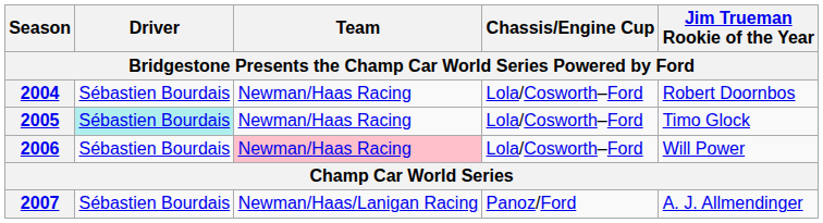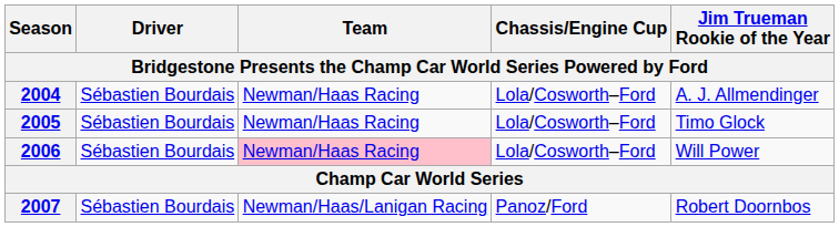2004 | Jim Trueman Rookie of the Year: Robert Doornbos -> A. J. Allmendinger
2005 | Driver: paleturquoise background -> no background
2007 | Jim Trueman Rookie of the Year: A. J. Allmendinger -> Robert Doornbos
